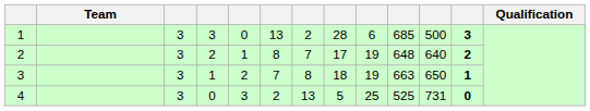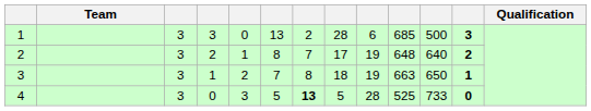4 | column 6: 2 -> 5
4 | column 7: normal -> bold
4 | column 9: 25 -> 28
4 | column 11: 731 -> 733
